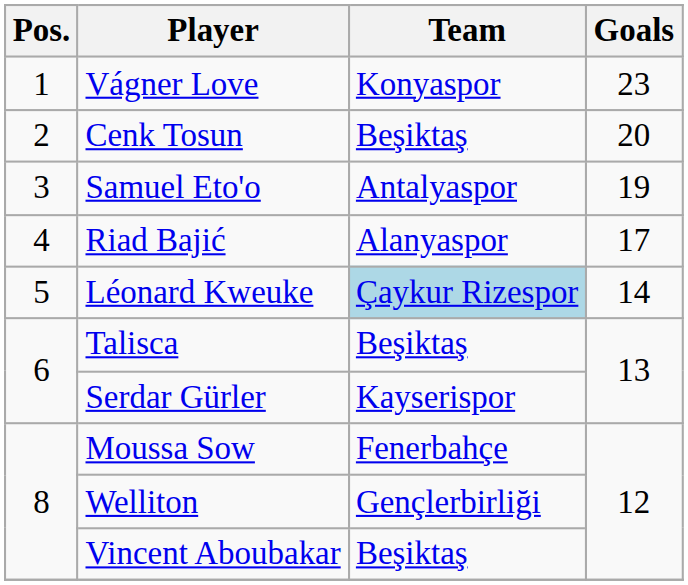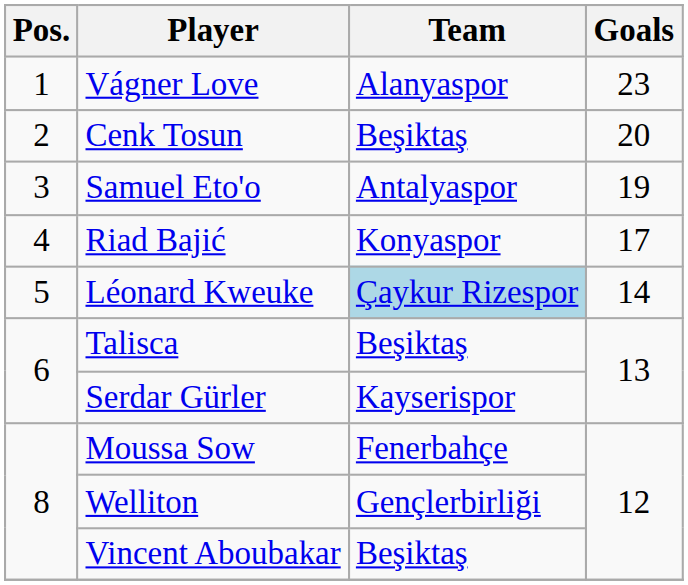Vágner Love | Team: Konyaspor -> Alanyaspor
Riad Bajić | Team: Alanyaspor -> Konyaspor
